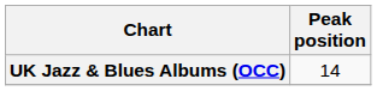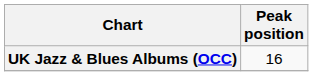UK Jazz & Blues Albums (OCC) | Peak position: 14 -> 16
